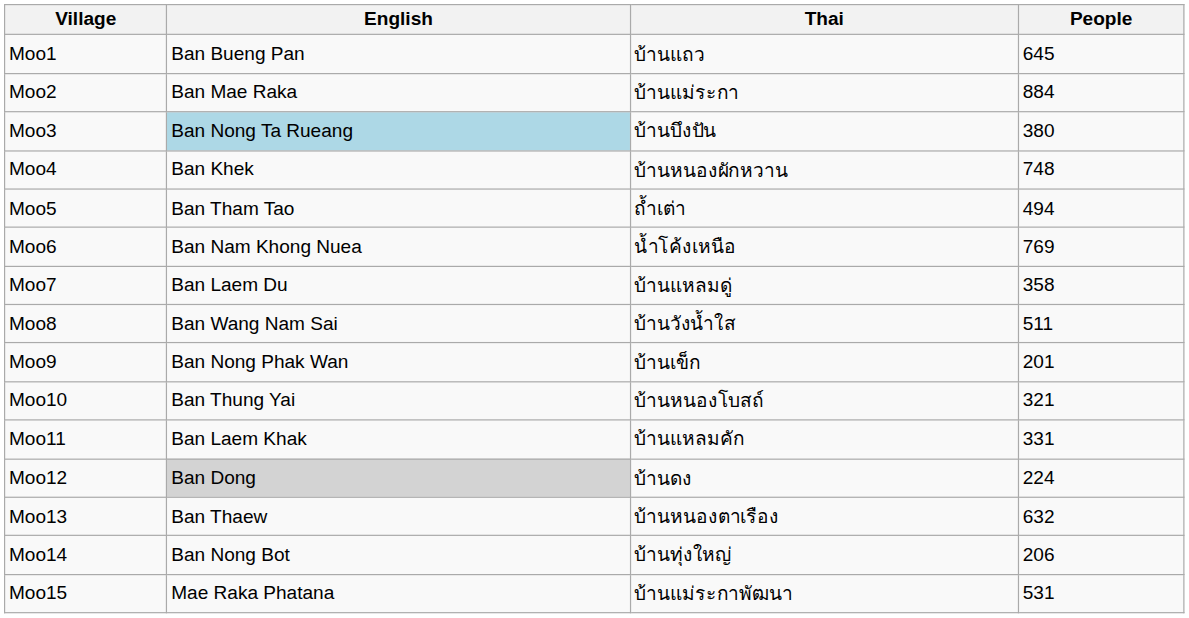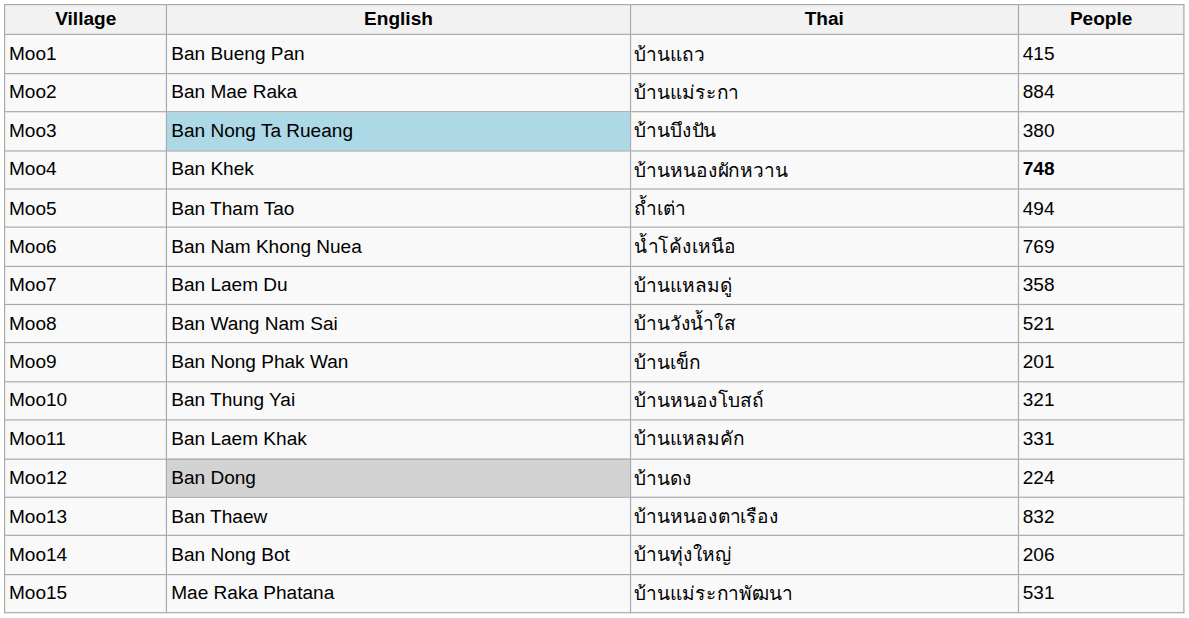Moo1 | People: 645 -> 415
Moo4 | People: normal -> bold
Moo8 | People: 511 -> 521
Moo13 | People: 632 -> 832
